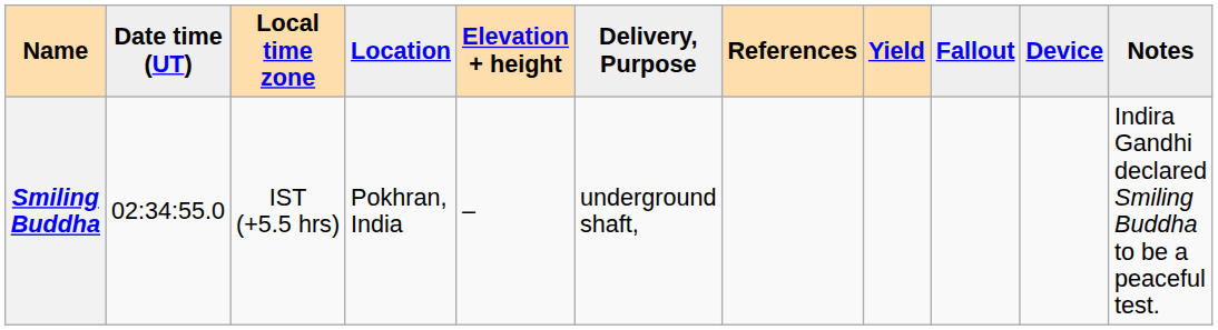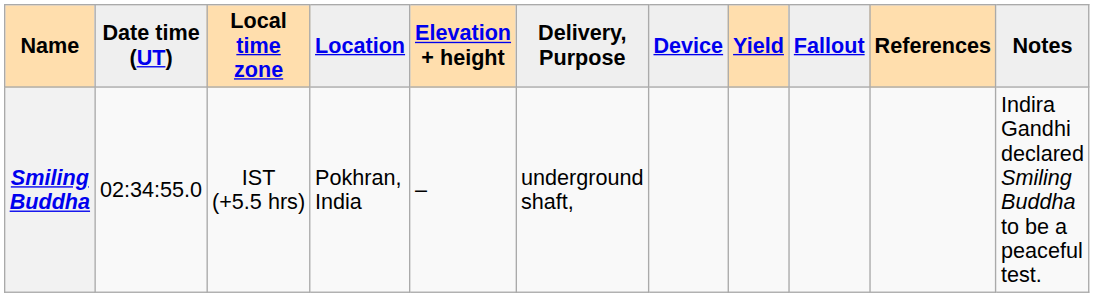columns swapped: Device <-> References
